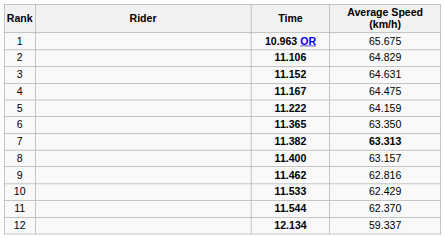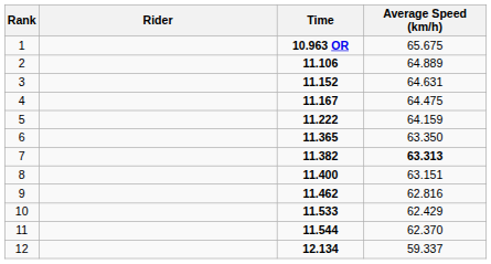2 | Average Speed (km/h): 64.829 -> 64.889
8 | Average Speed (km/h): 63.157 -> 63.151
